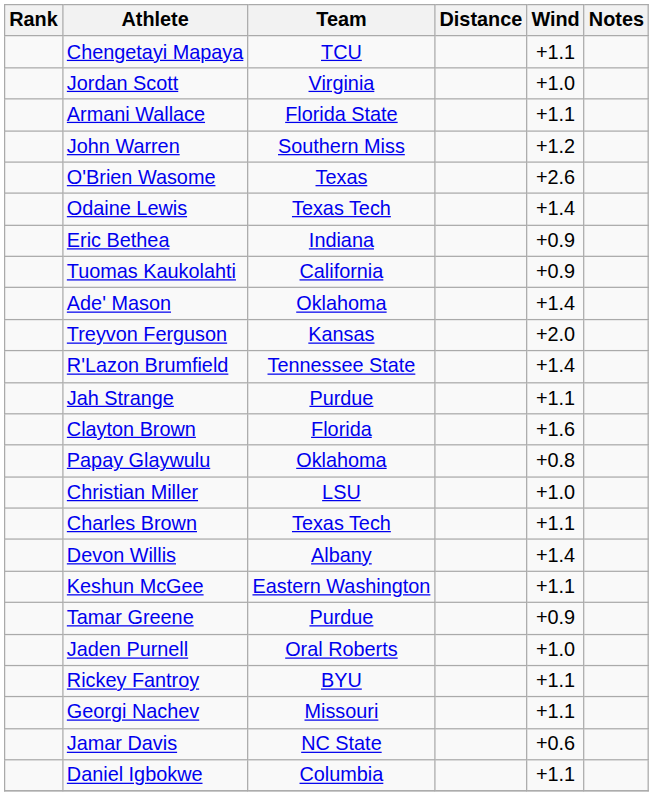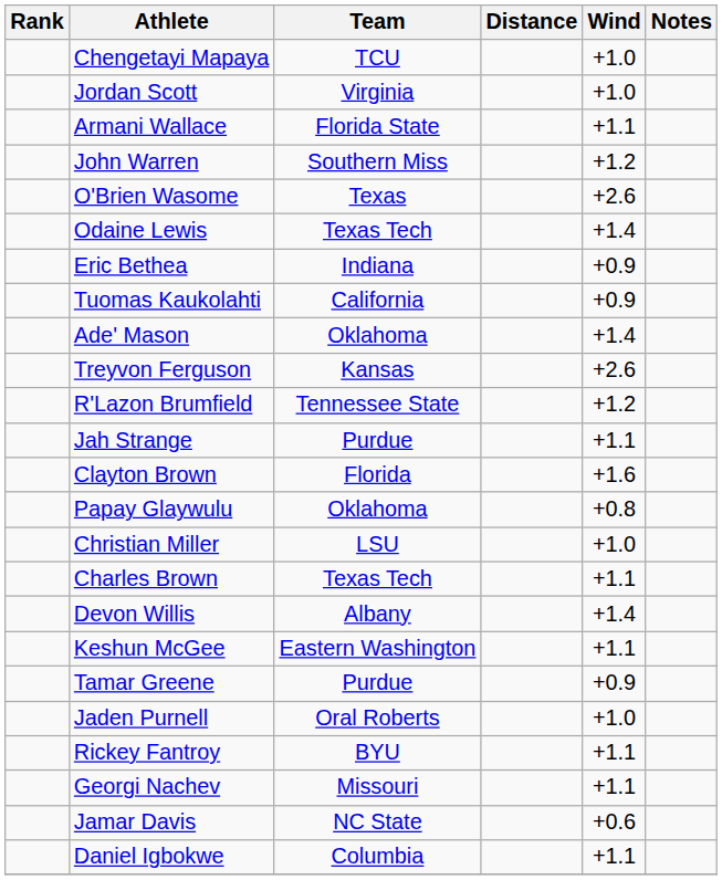Chengetayi Mapaya | Wind: +1.1 -> +1.0
Treyvon Ferguson | Wind: +2.0 -> +2.6
R'Lazon Brumfield | Wind: +1.4 -> +1.2
